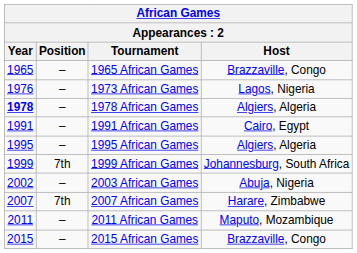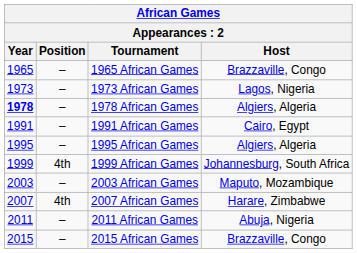1973 African Games | Year: 1976 -> 1973
1999 African Games | Position: 7th -> 4th
2003 African Games | Year: 2002 -> 2003
2003 African Games | Host: Abuja, Nigeria -> Maputo, Mozambique
2007 African Games | Position: 7th -> 4th
2011 African Games | Host: Maputo, Mozambique -> Abuja, Nigeria
